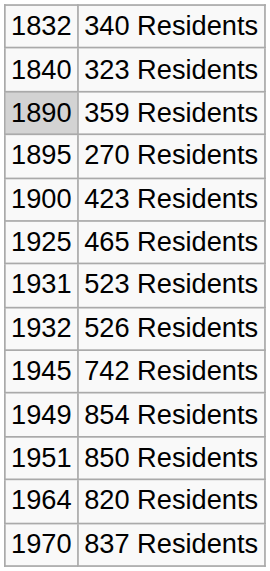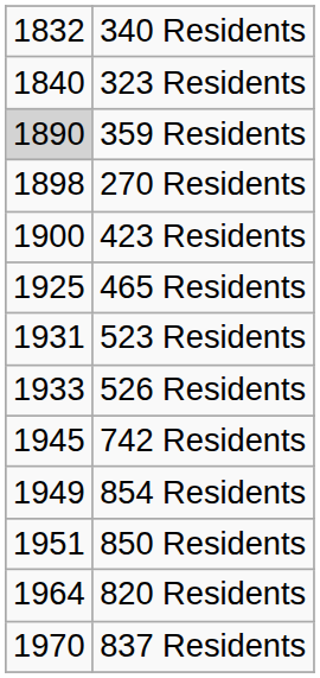270 Residents | column 1: 1895 -> 1898
526 Residents | column 1: 1932 -> 1933
